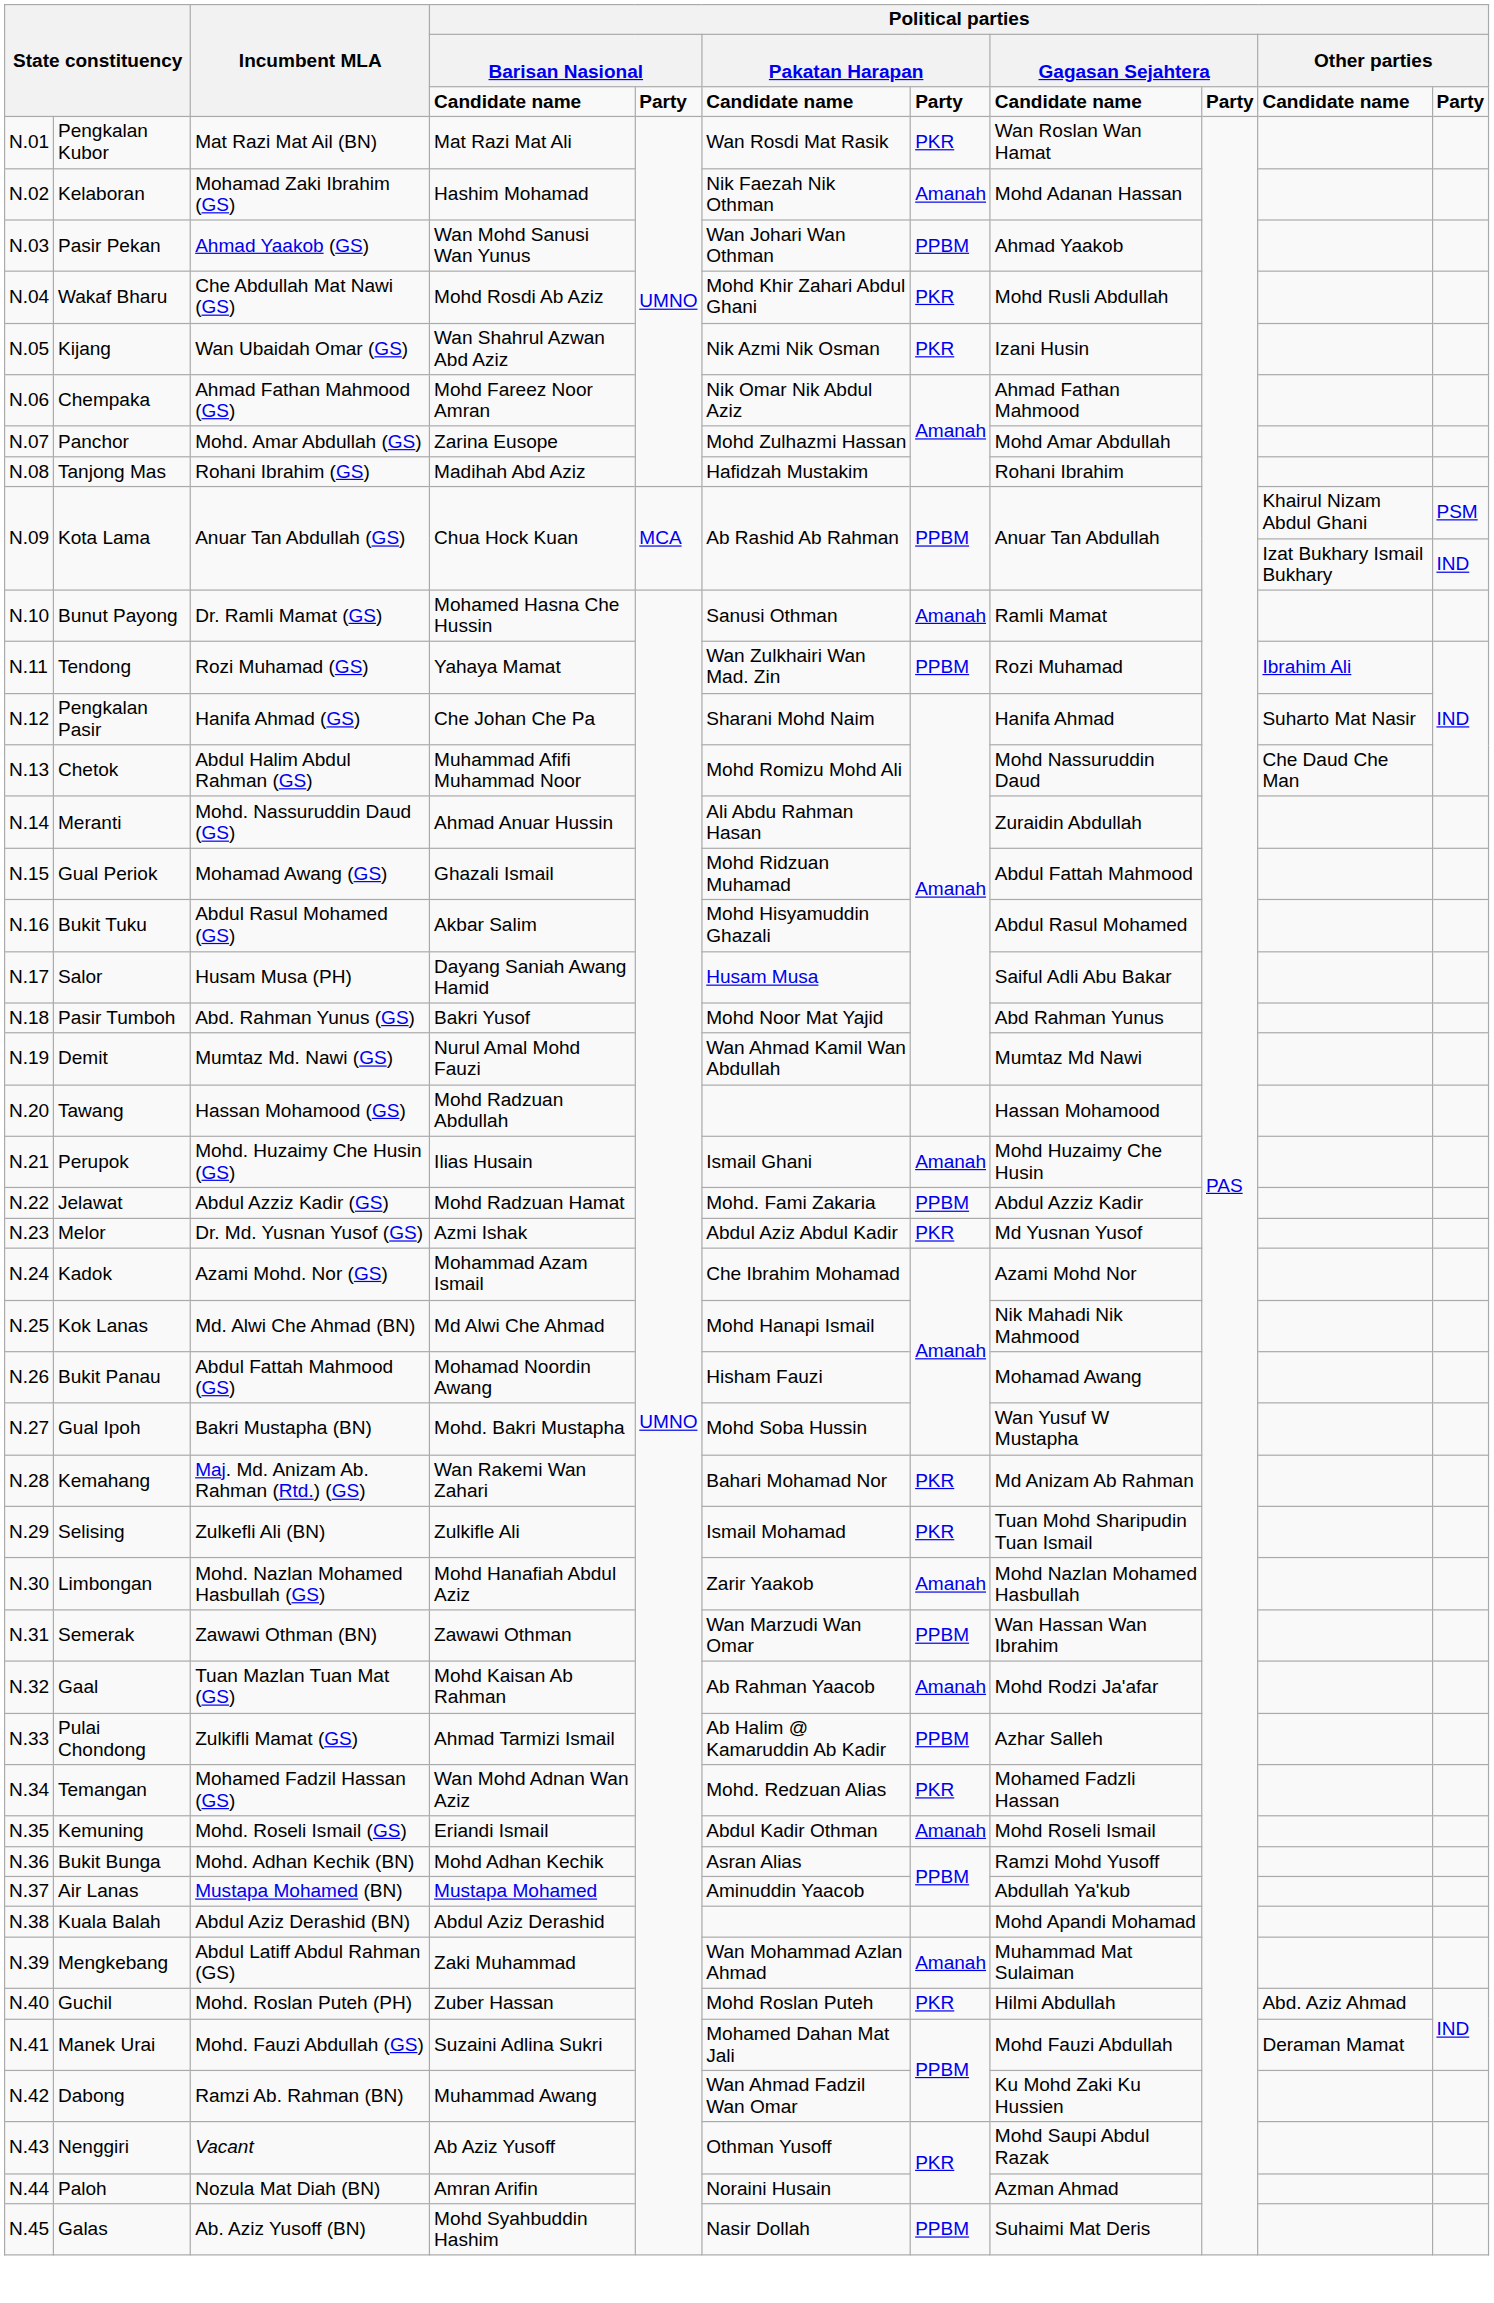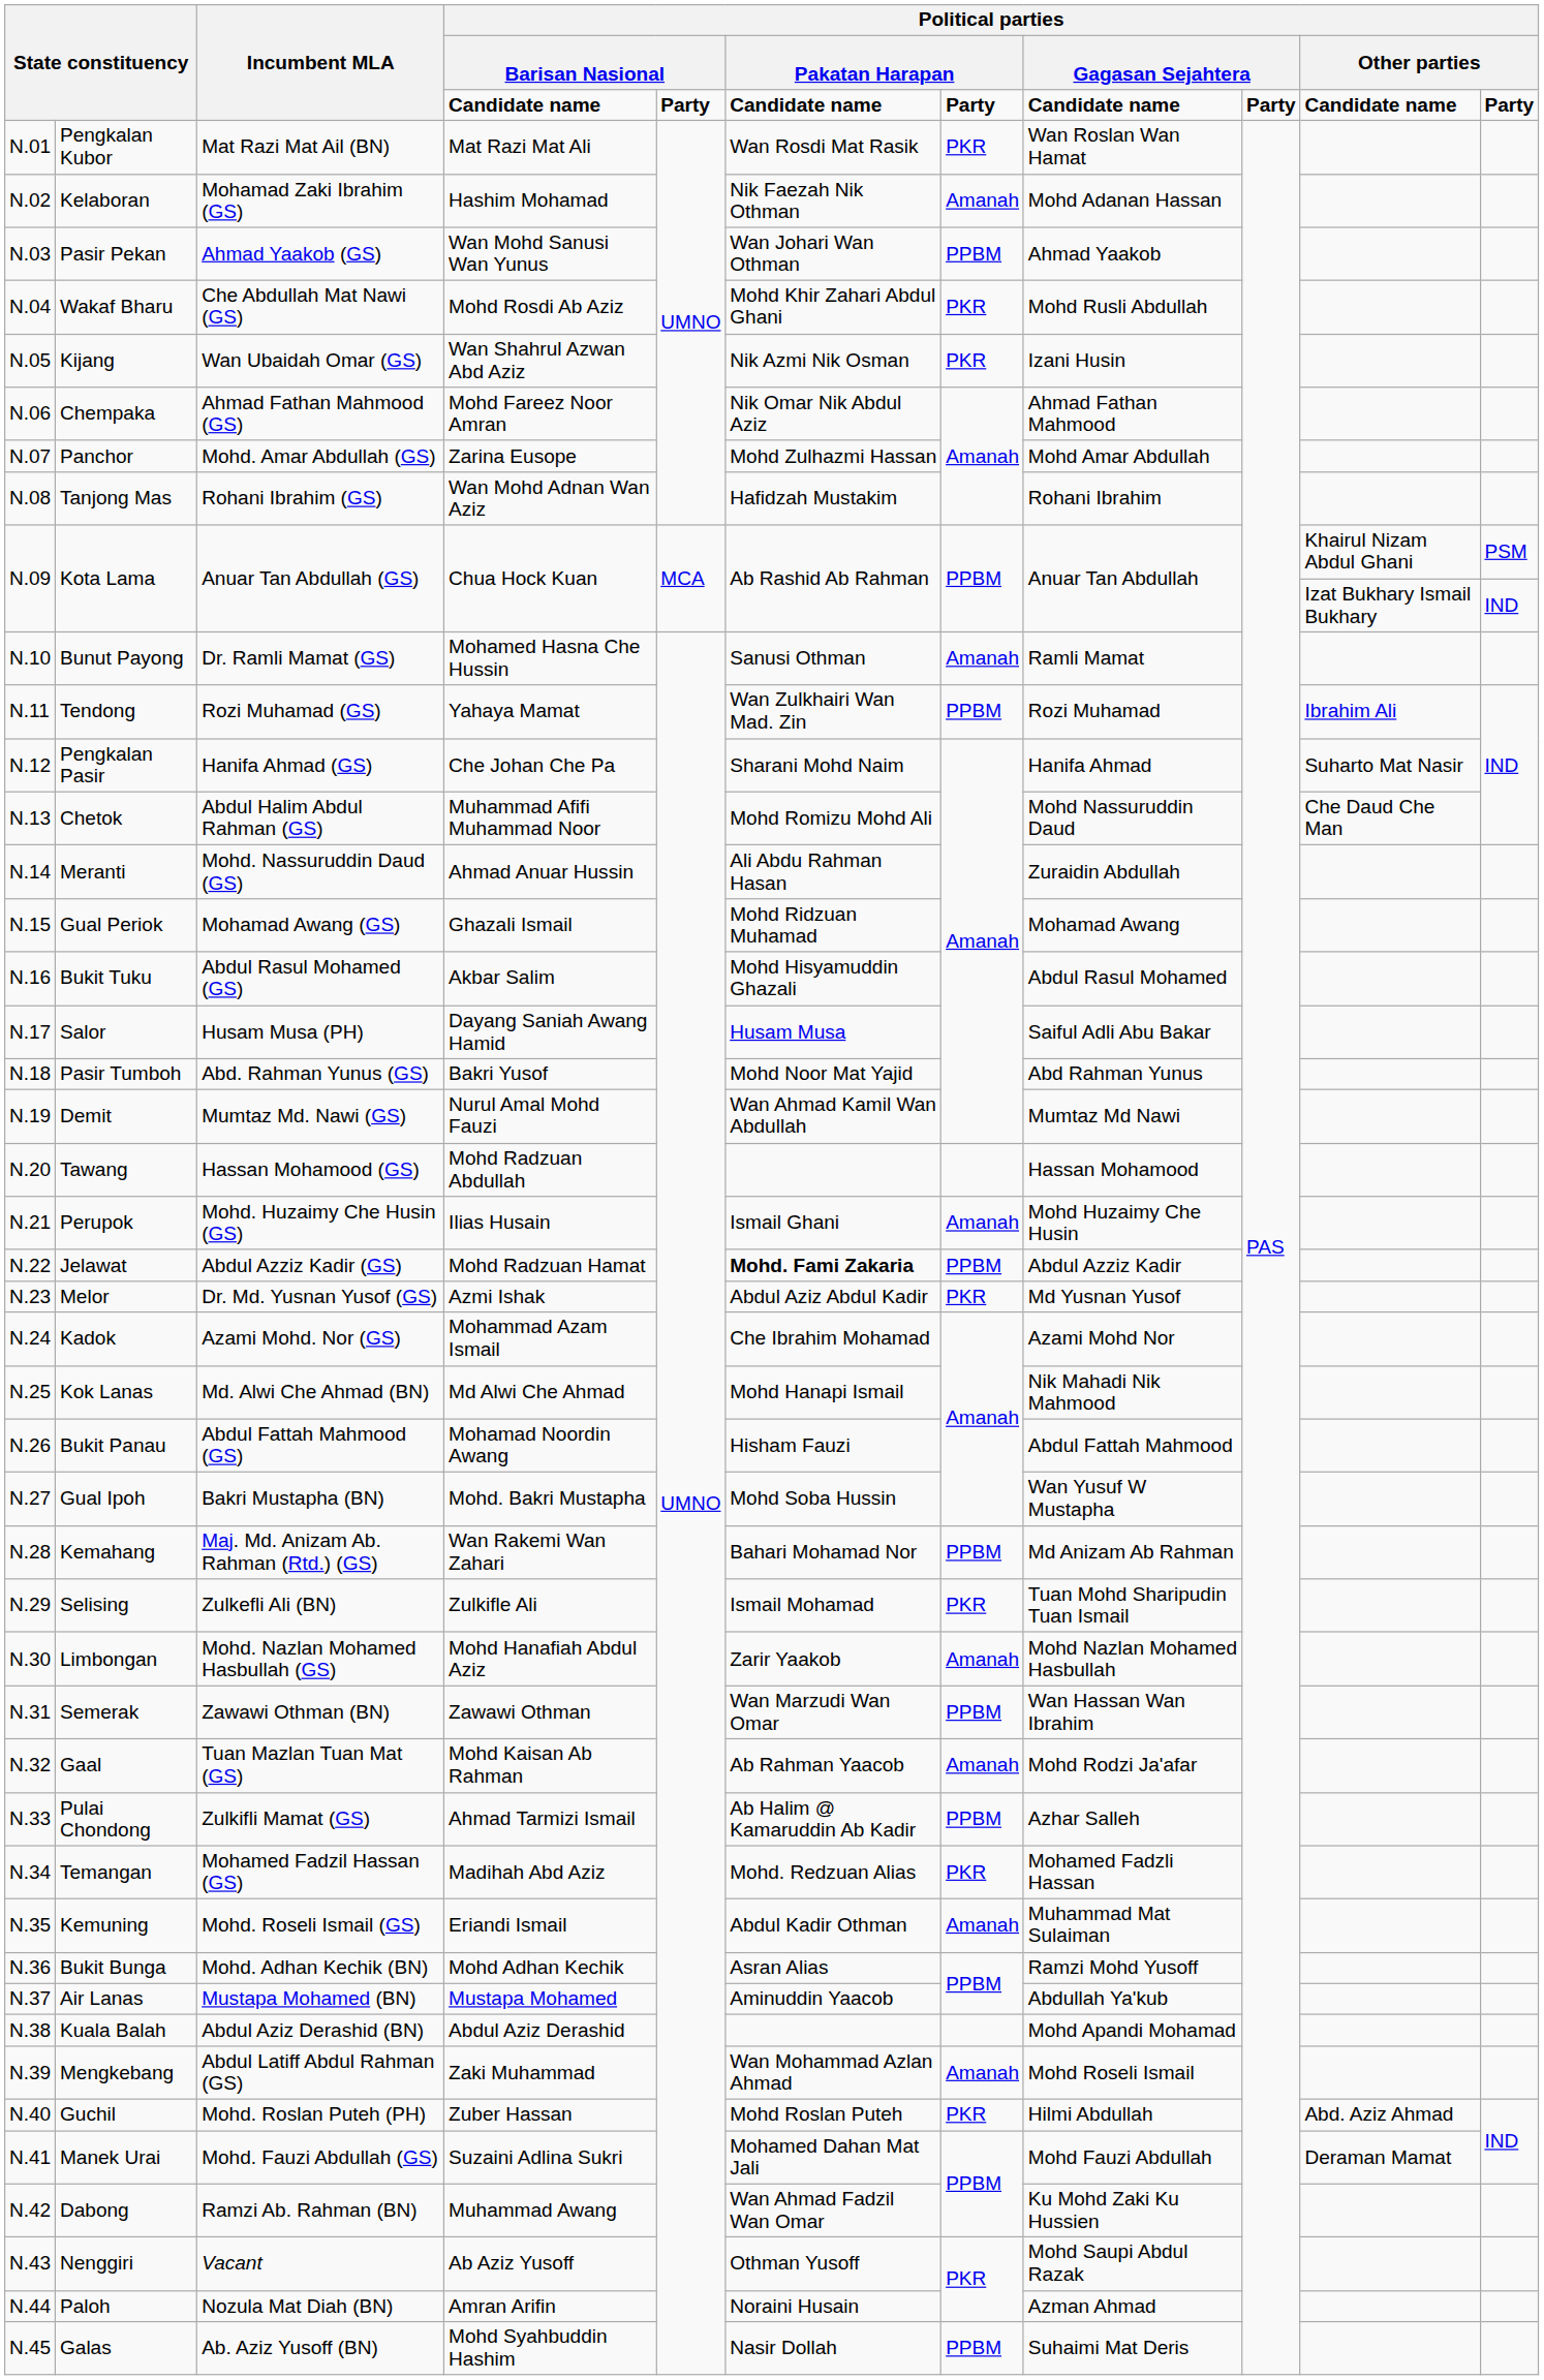Tanjong Mas | column 4: Madihah Abd Aziz -> Wan Mohd Adnan Wan Aziz
Gual Periok | column 8: Abdul Fattah Mahmood -> Mohamad Awang
Jelawat | column 6: normal -> bold
Bukit Panau | column 8: Mohamad Awang -> Abdul Fattah Mahmood
Kemahang | column 7: PKR -> PPBM
Temangan | column 4: Wan Mohd Adnan Wan Aziz -> Madihah Abd Aziz
Kemuning | column 8: Mohd Roseli Ismail -> Muhammad Mat Sulaiman
Mengkebang | column 8: Muhammad Mat Sulaiman -> Mohd Roseli Ismail
